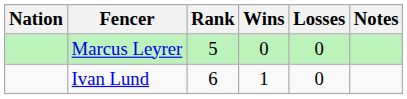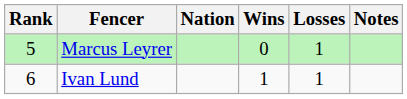columns swapped: Rank <-> Nation
Marcus Leyrer | Losses: 0 -> 1
Ivan Lund | Losses: 0 -> 1
